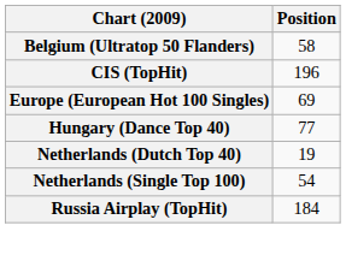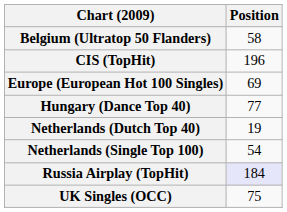Russia Airplay (TopHit) | Position: no background -> lavender background
+ row: UK Singles (OCC) | 75
